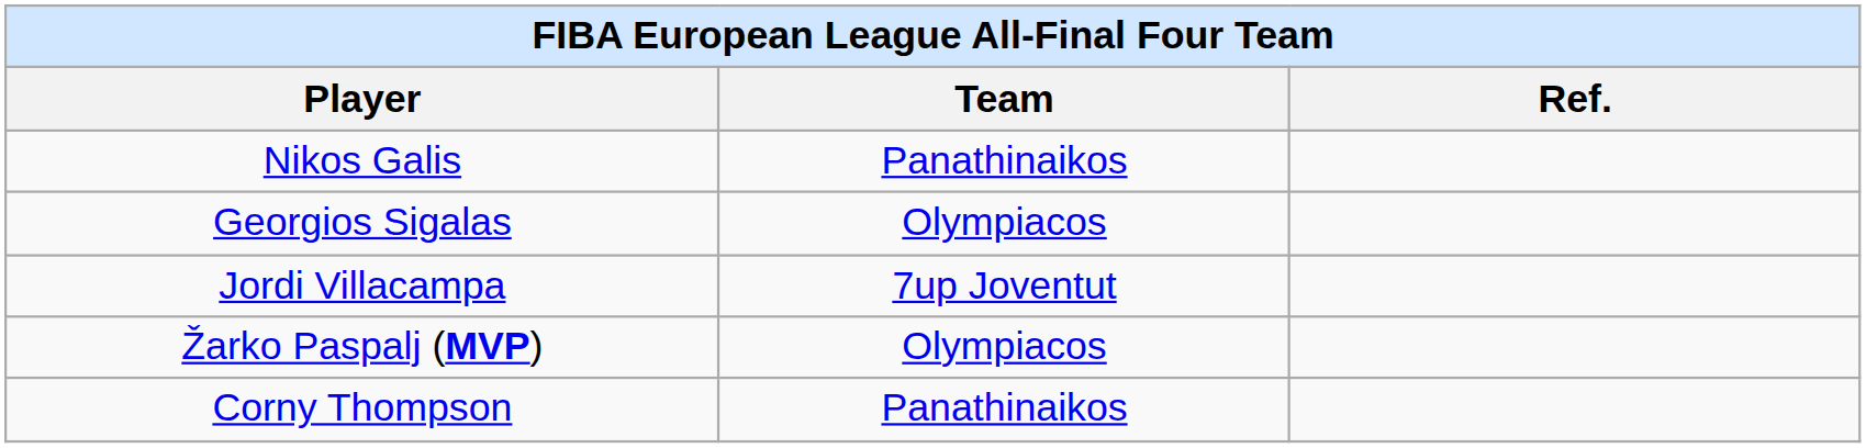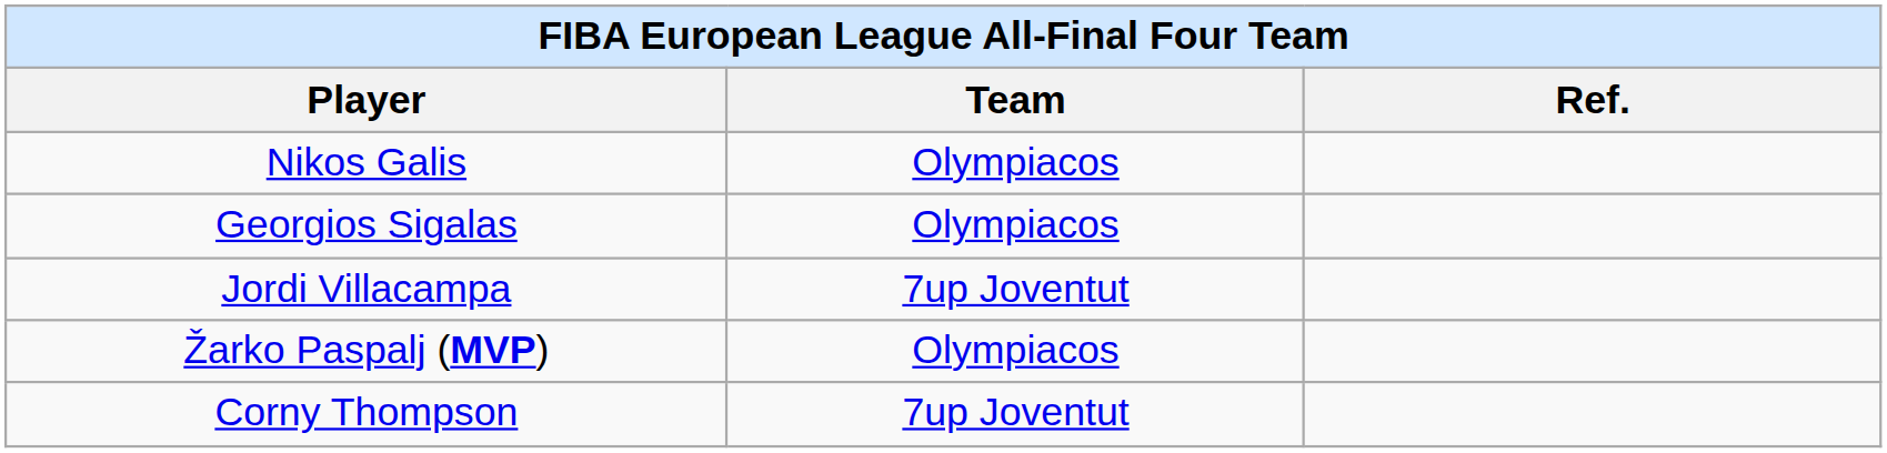Nikos Galis | Team: Panathinaikos -> Olympiacos
Corny Thompson | Team: Panathinaikos -> 7up Joventut
